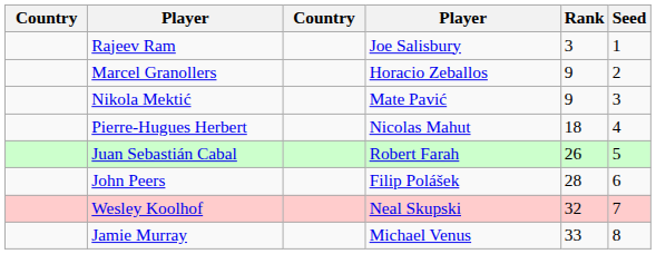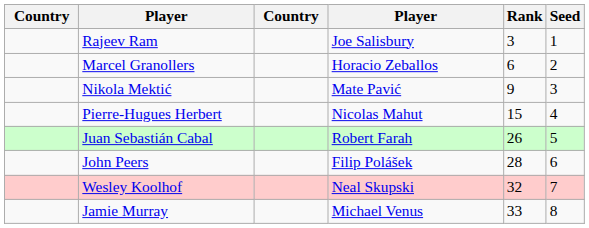Marcel Granollers | Rank: 9 -> 6
Pierre-Hugues Herbert | Rank: 18 -> 15
